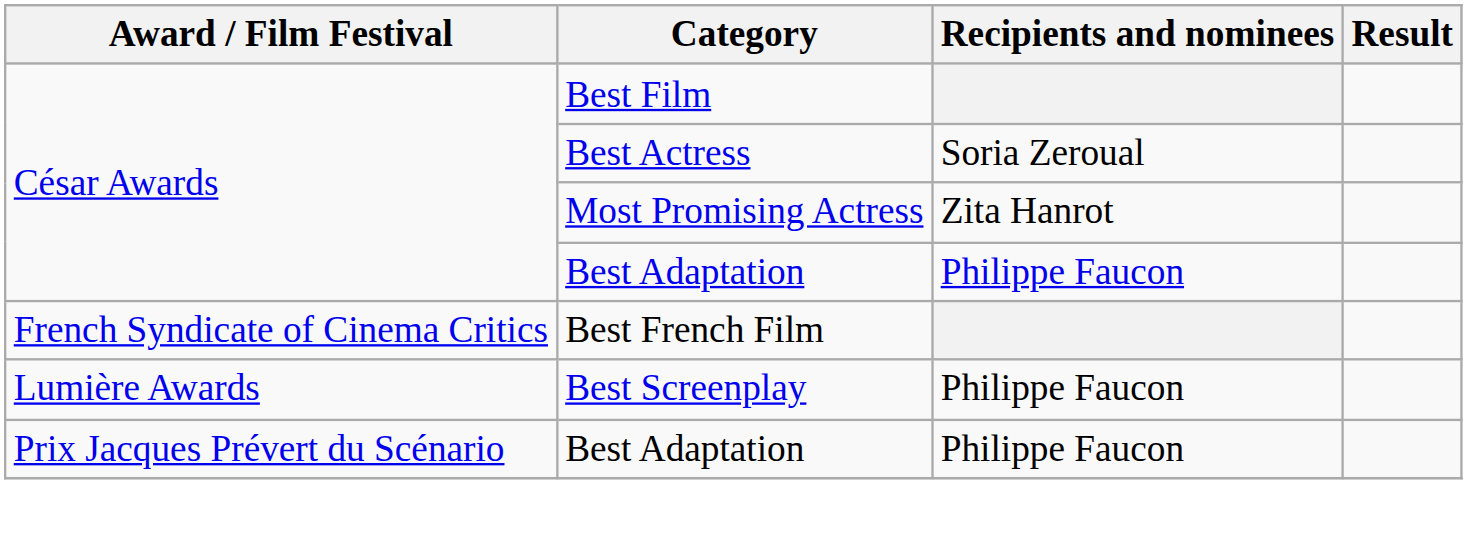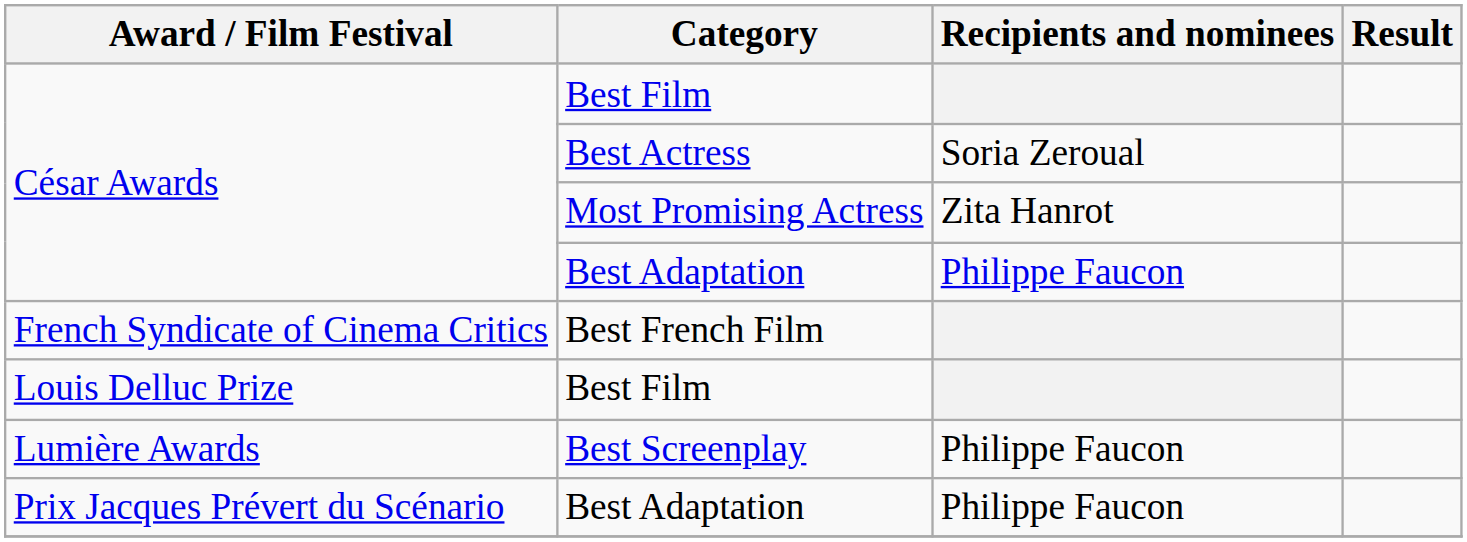+ row: Louis Delluc Prize | Best Film
